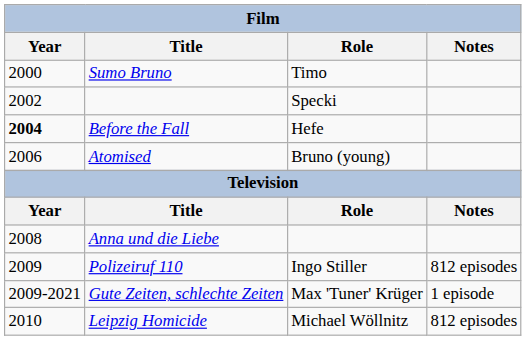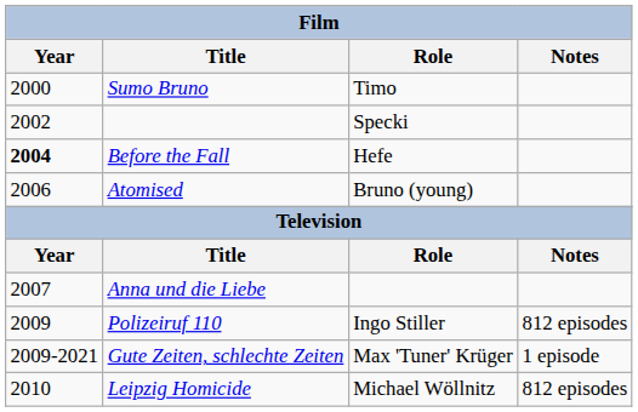Anna und die Liebe | Year: 2008 -> 2007
